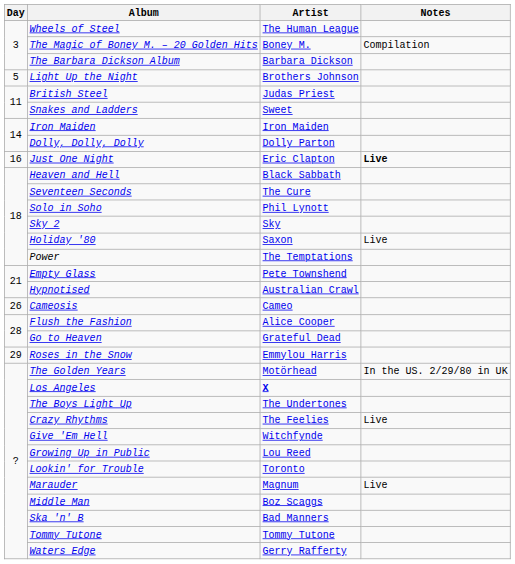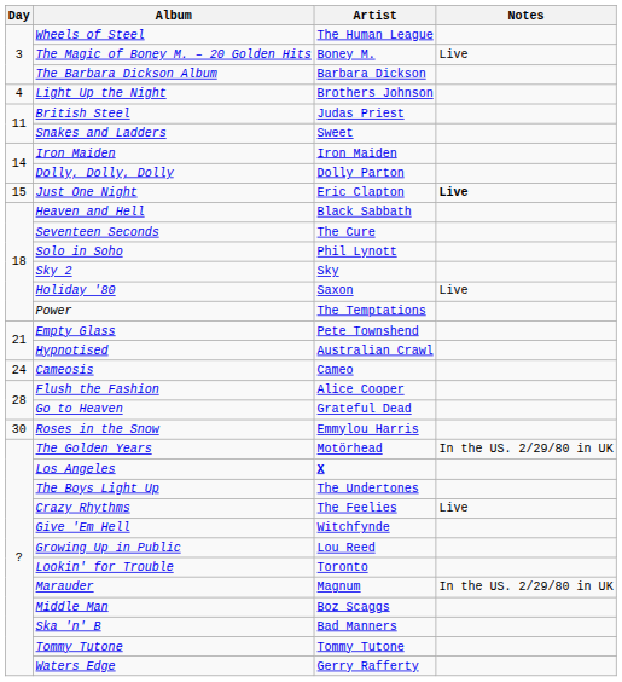The Magic of Boney M. – 20 Golden Hits | Notes: Compilation -> Live
Light Up the Night | Day: 5 -> 4
Just One Night | Day: 16 -> 15
Cameosis | Day: 26 -> 24
Roses in the Snow | Day: 29 -> 30
Marauder | Notes: Live -> In the US. 2/29/80 in UK
